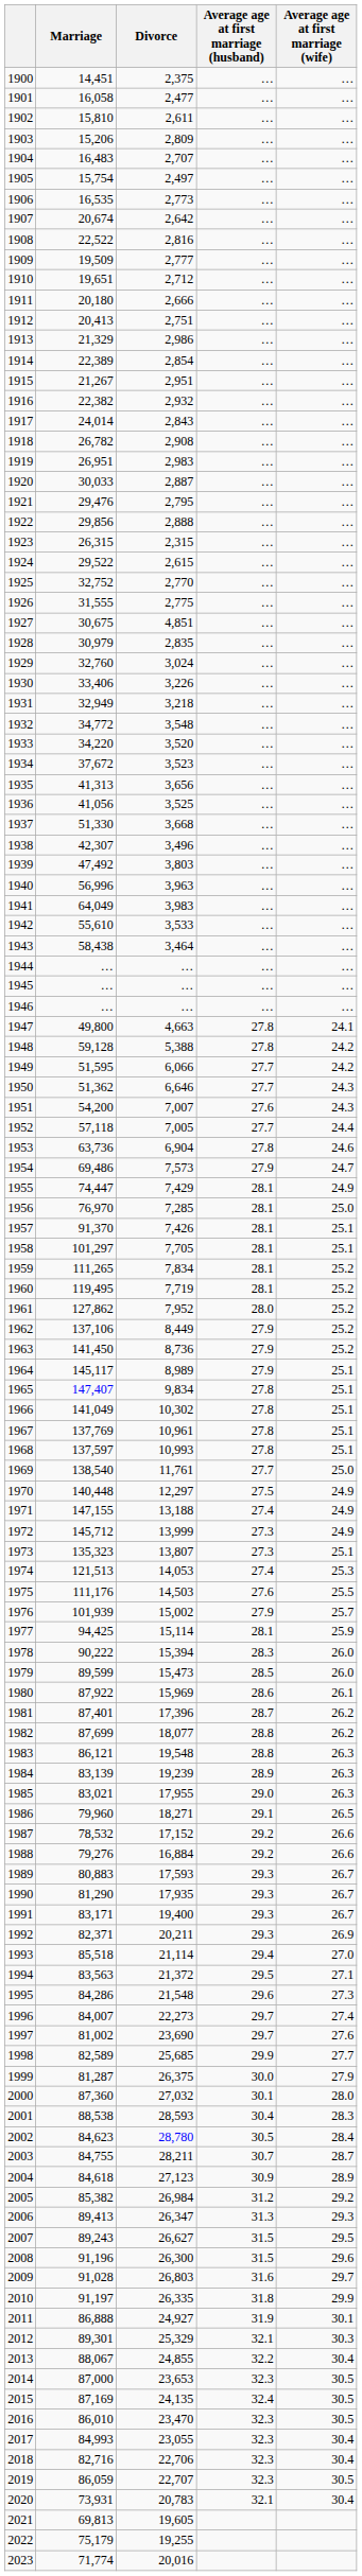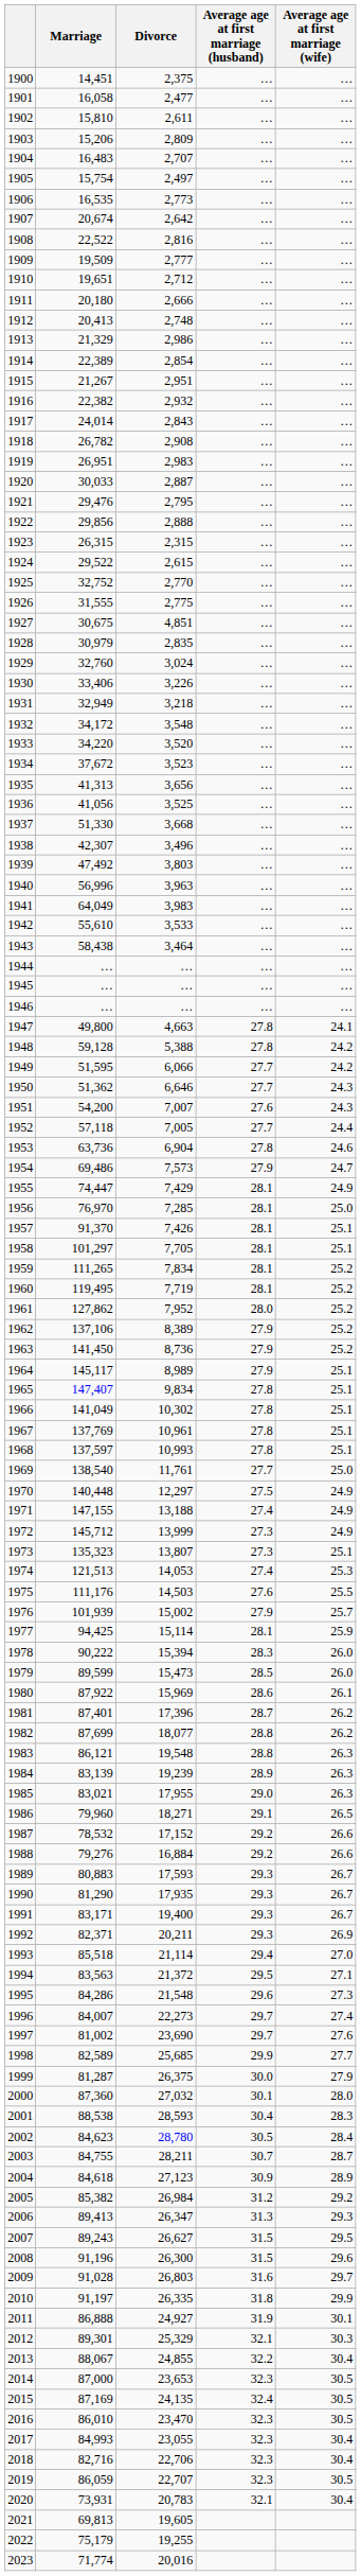1912 | Divorce: 2,751 -> 2,748
1932 | Marriage: 34,772 -> 34,172
1962 | Divorce: 8,449 -> 8,389
